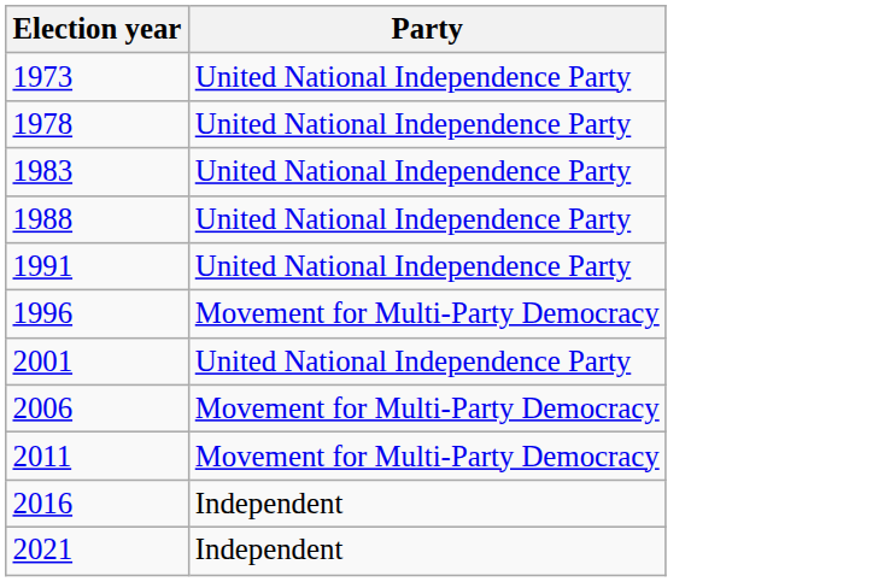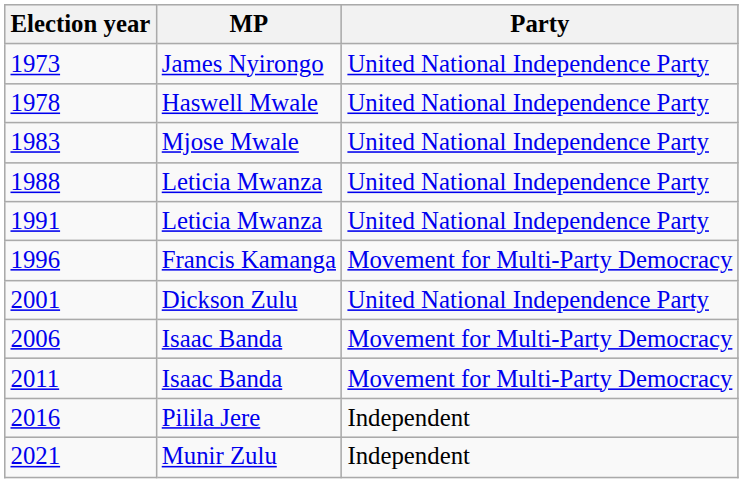+ column: MP | James Nyirongo | Haswell Mwale | Mjose Mwale | Leticia Mwanza | Leticia Mwanza | Francis Kamanga | Dickson Zulu | Isaac Banda | Isaac Banda | Pilila Jere | Munir Zulu
